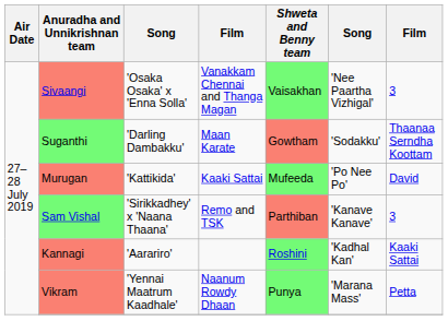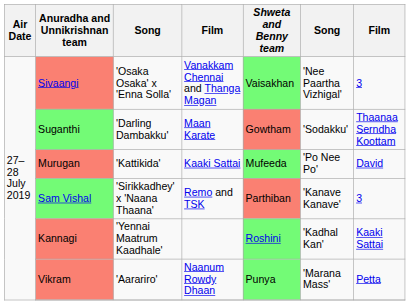Kannagi | column 3: 'Aarariro' -> 'Yennai Maatrum Kaadhale'
Vikram | column 3: 'Yennai Maatrum Kaadhale' -> 'Aarariro'
